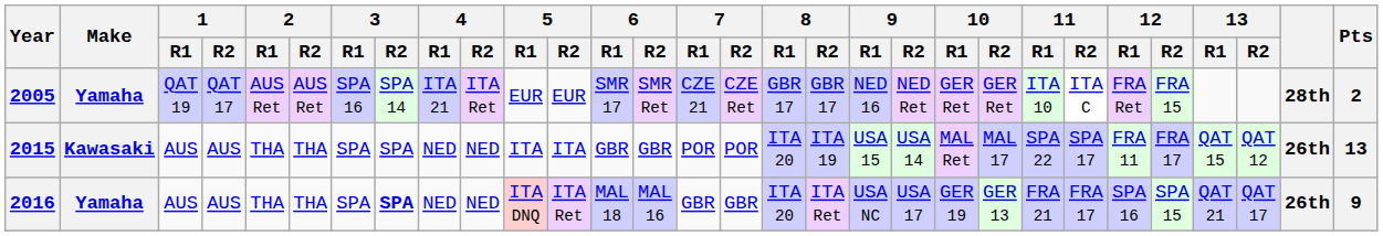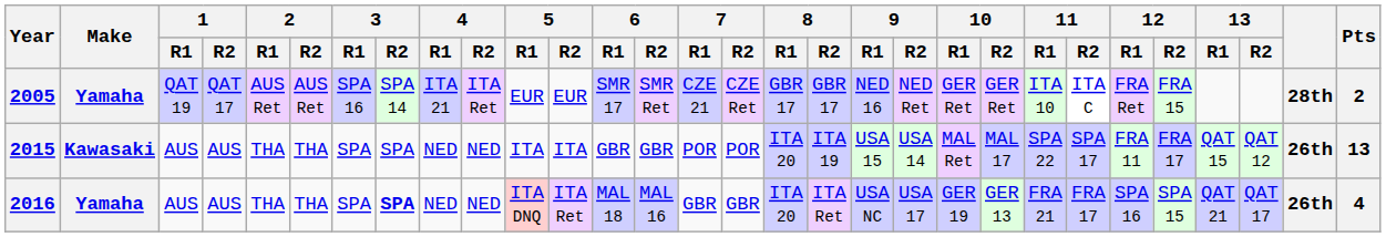2016 | Pts: 9 -> 4
